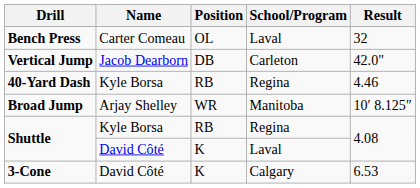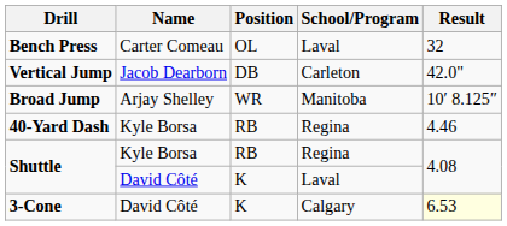rows swapped: 40-Yard Dash <-> Broad Jump
3-Cone | Result: no background -> lightyellow background
